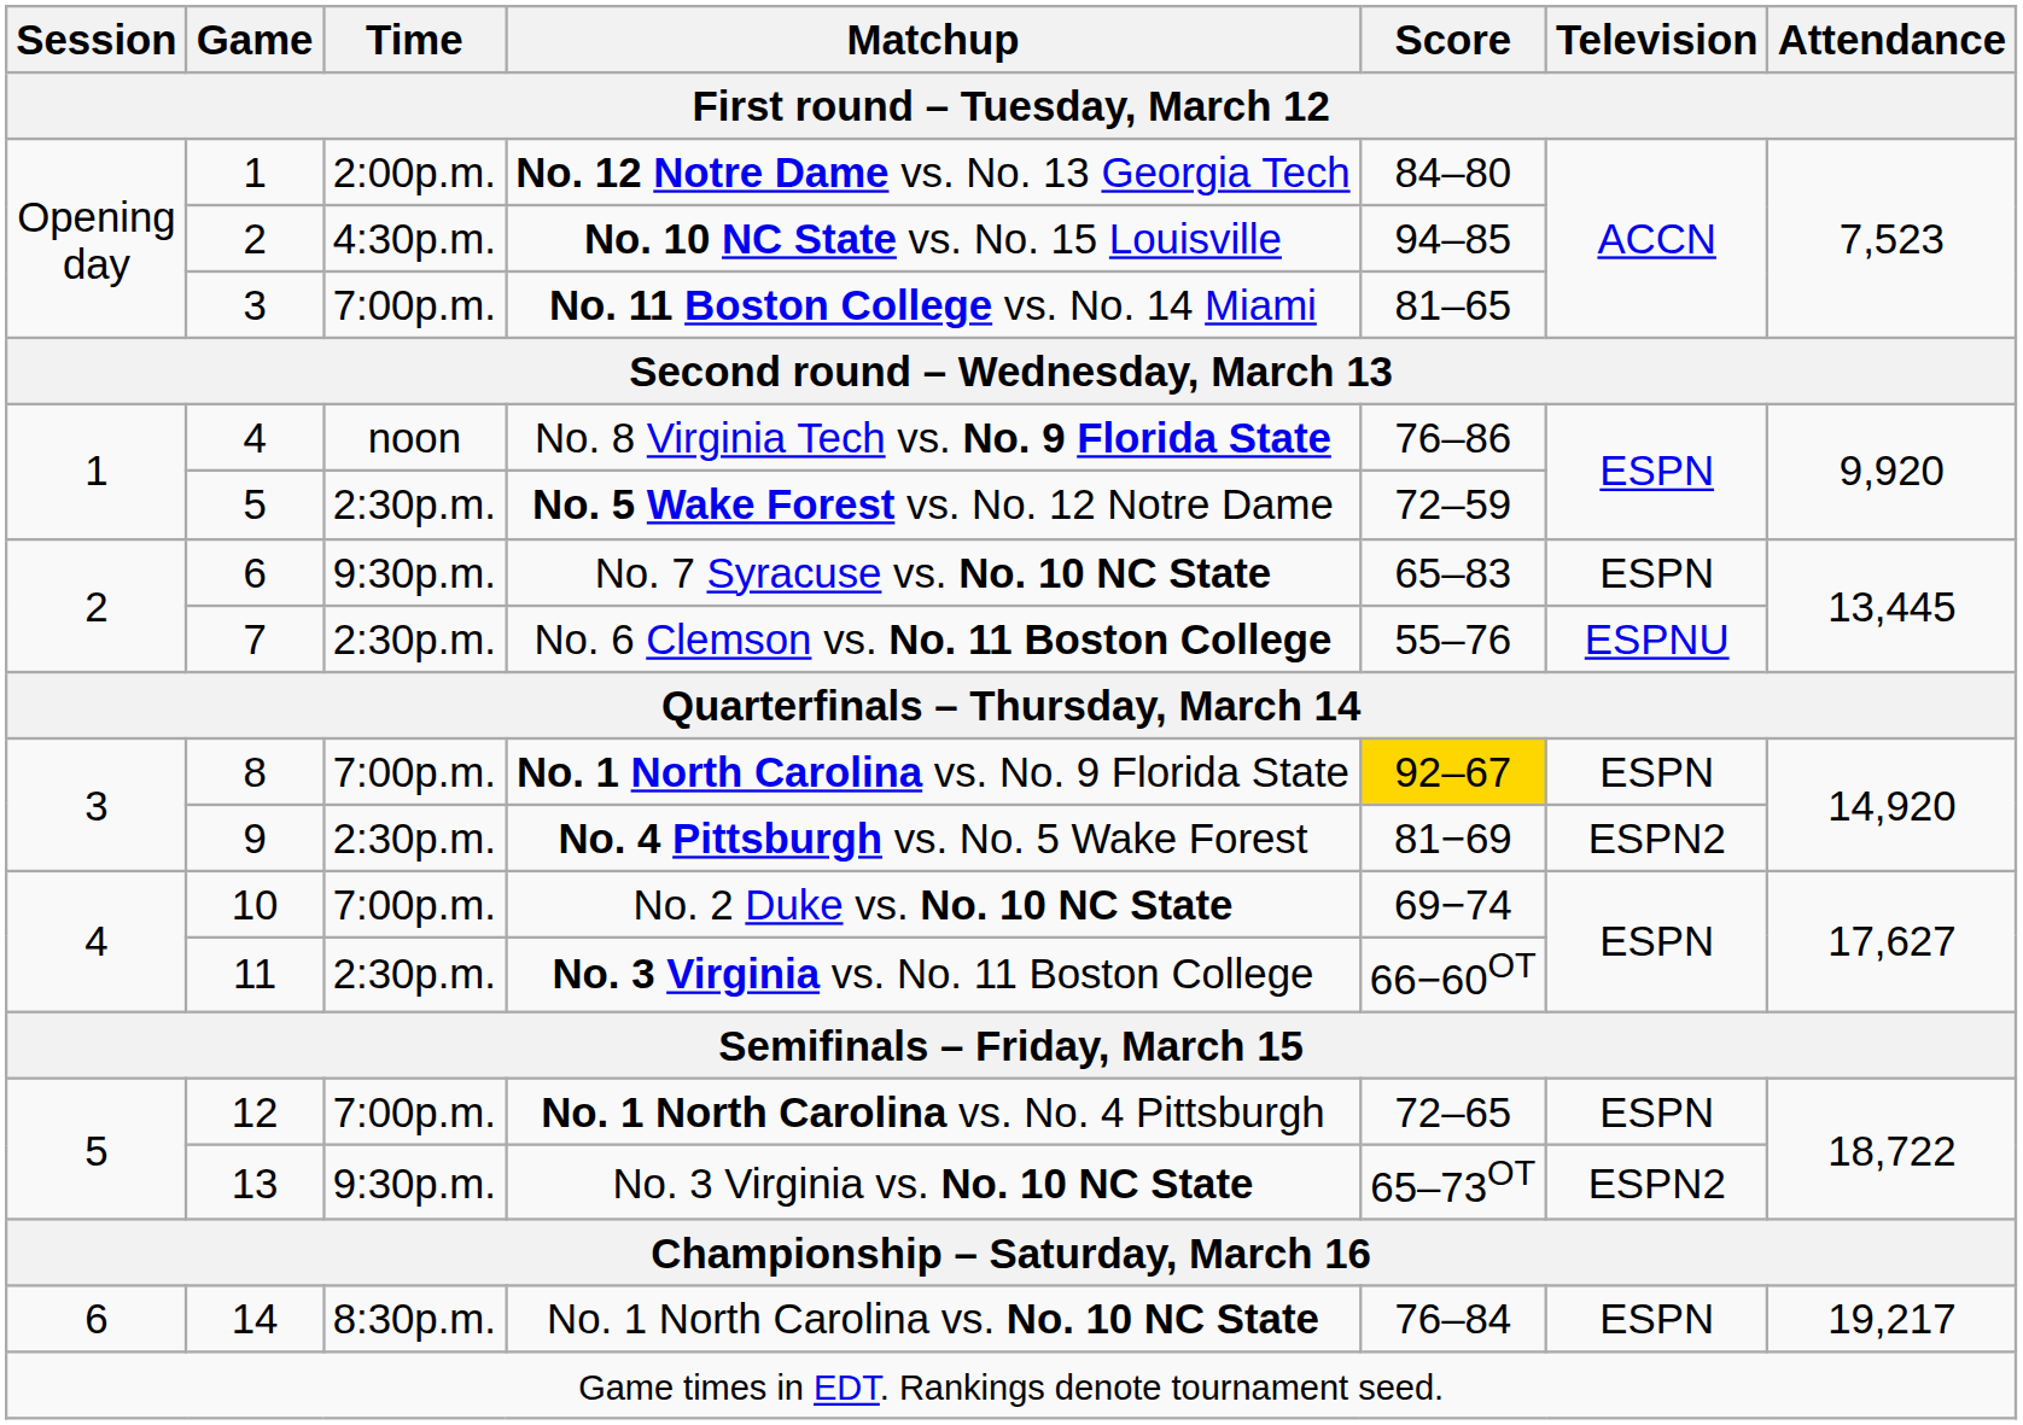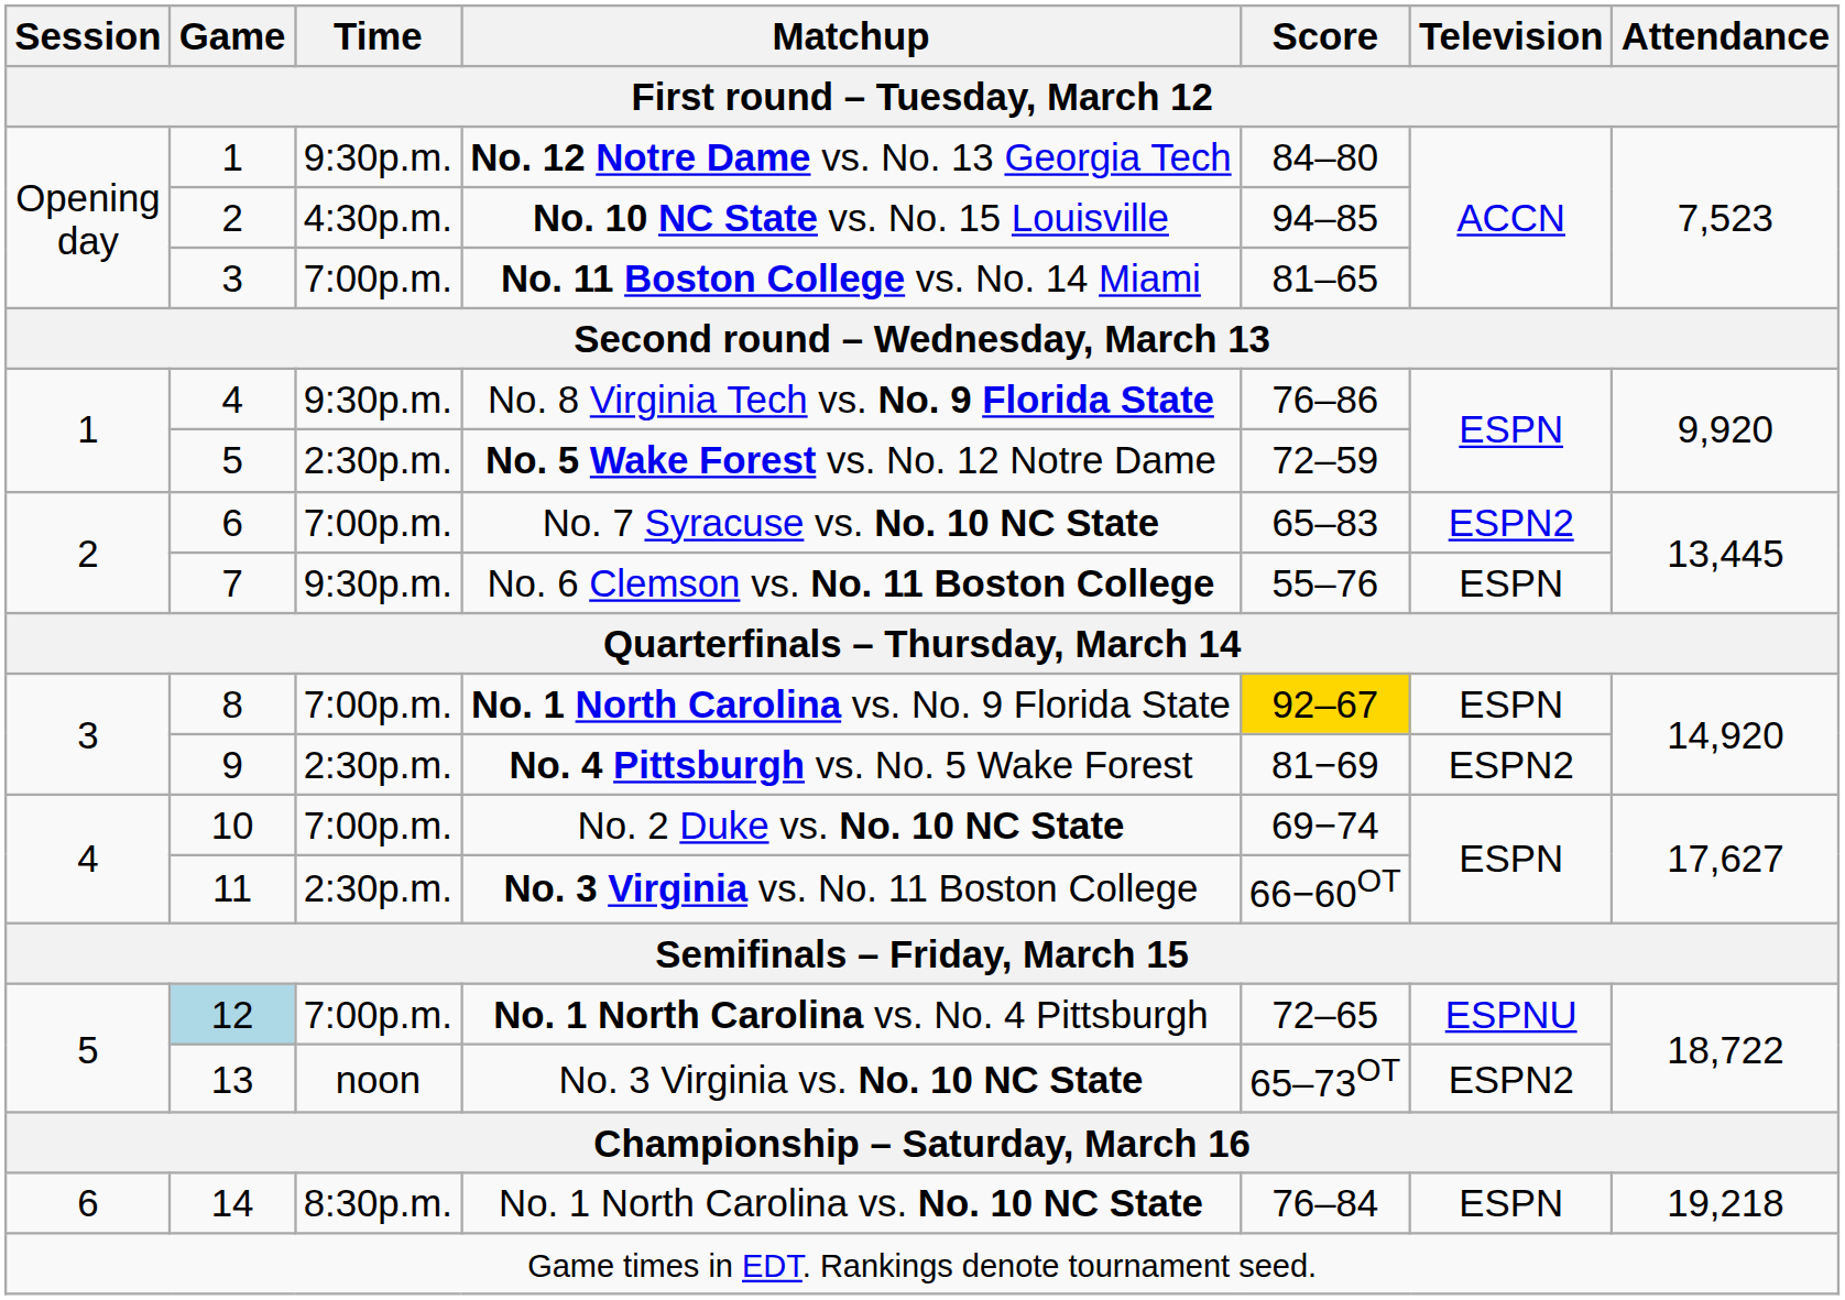No. 12 Notre Dame vs. No. 13 Georgia Tech | Time: 2:00p.m. -> 9:30p.m.
No. 8 Virginia Tech vs. No. 9 Florida State | Time: noon -> 9:30p.m.
No. 7 Syracuse vs. No. 10 NC State | Time: 9:30p.m. -> 7:00p.m.
No. 7 Syracuse vs. No. 10 NC State | Television: ESPN -> ESPN2
No. 6 Clemson vs. No. 11 Boston College | Time: 2:30p.m. -> 9:30p.m.
No. 6 Clemson vs. No. 11 Boston College | Television: ESPNU -> ESPN
No. 1 North Carolina vs. No. 4 Pittsburgh | Game: no background -> lightblue background
No. 1 North Carolina vs. No. 4 Pittsburgh | Television: ESPN -> ESPNU
No. 3 Virginia vs. No. 10 NC State | Time: 9:30p.m. -> noon
No. 1 North Carolina vs. No. 10 NC State | Attendance: 19,217 -> 19,218
